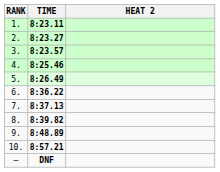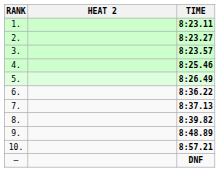columns swapped: HEAT 2 <-> TIME
